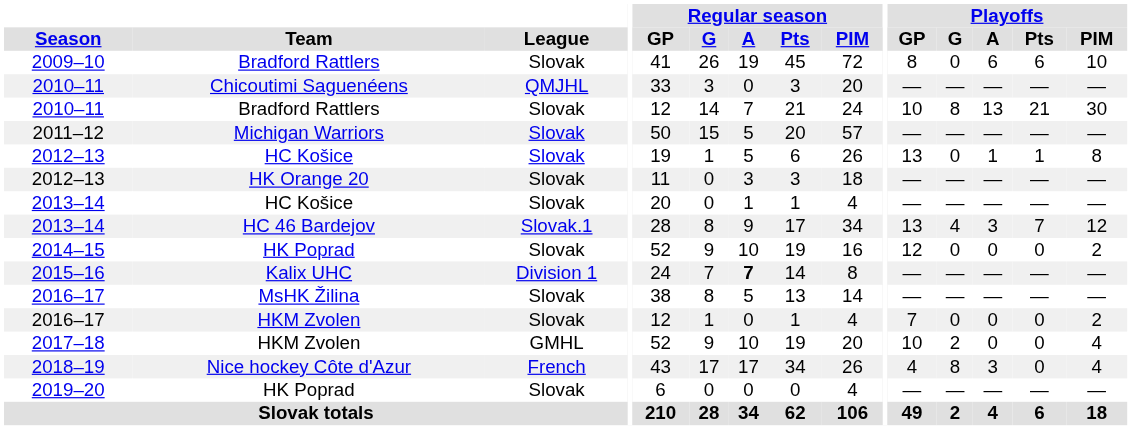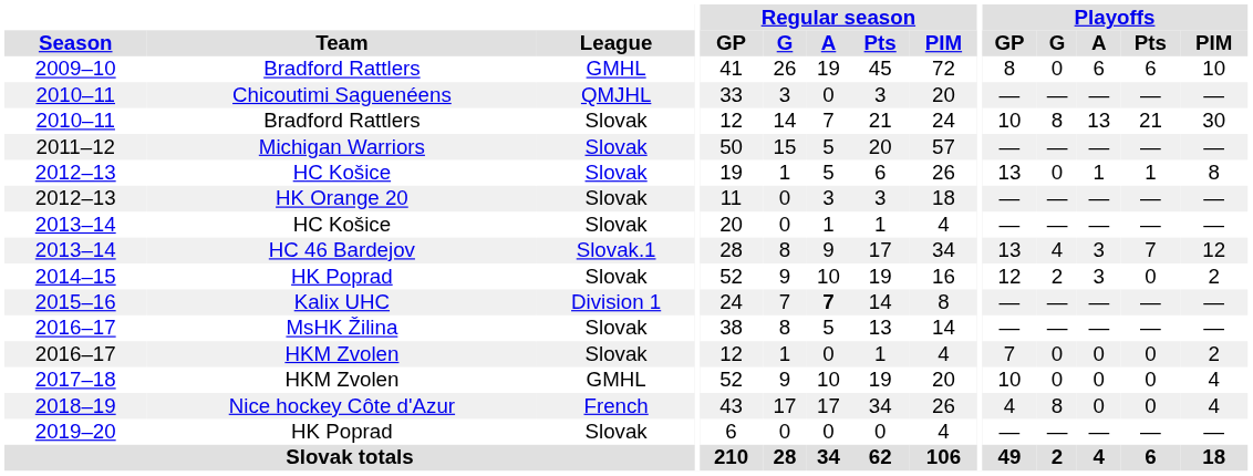2009–10 | League: Slovak -> GMHL
2014–15 | Playoffs / G: 0 -> 2
2014–15 | Playoffs / A: 0 -> 3
2017–18 | Playoffs / G: 2 -> 0
2018–19 | Playoffs / A: 3 -> 0
